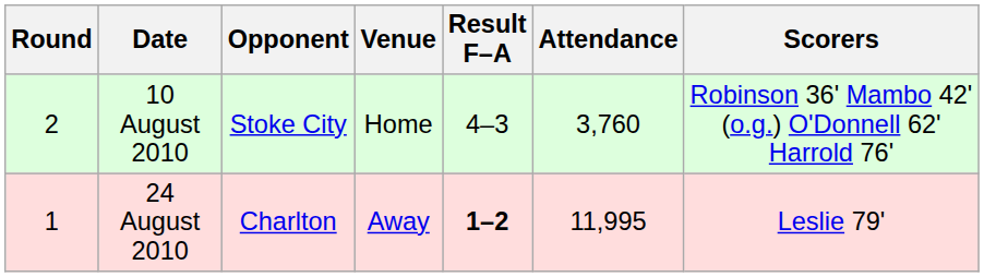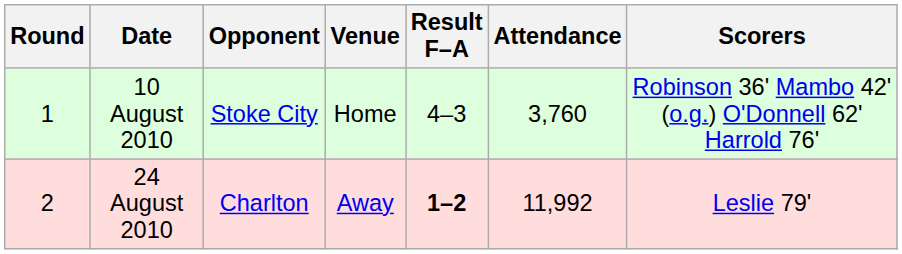10 August 2010 | Round: 2 -> 1
24 August 2010 | Round: 1 -> 2
24 August 2010 | Attendance: 11,995 -> 11,992
